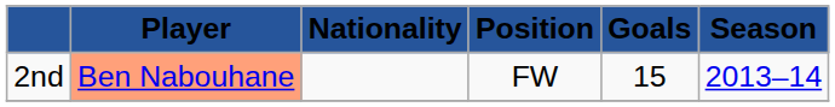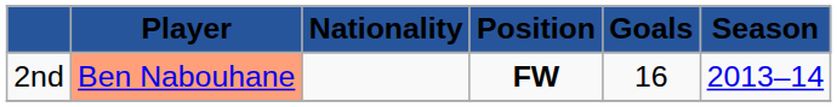2nd | Position: normal -> bold
2nd | Goals: 15 -> 16
